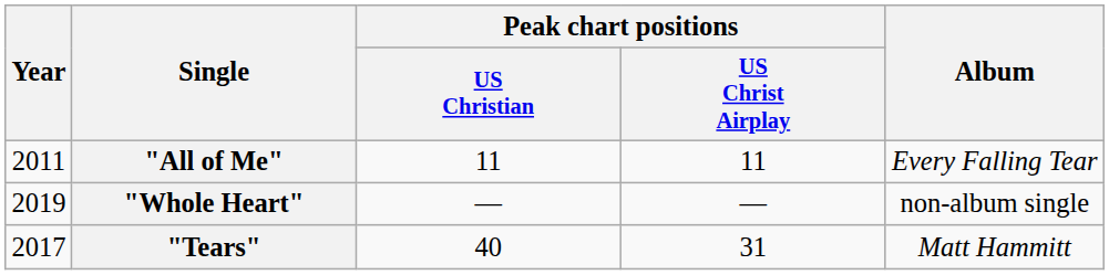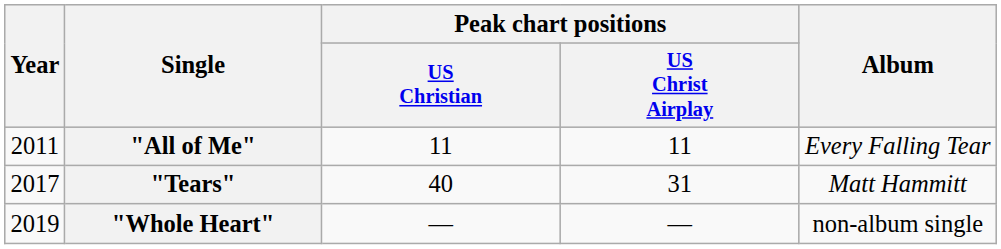rows swapped: "Tears" <-> "Whole Heart"
